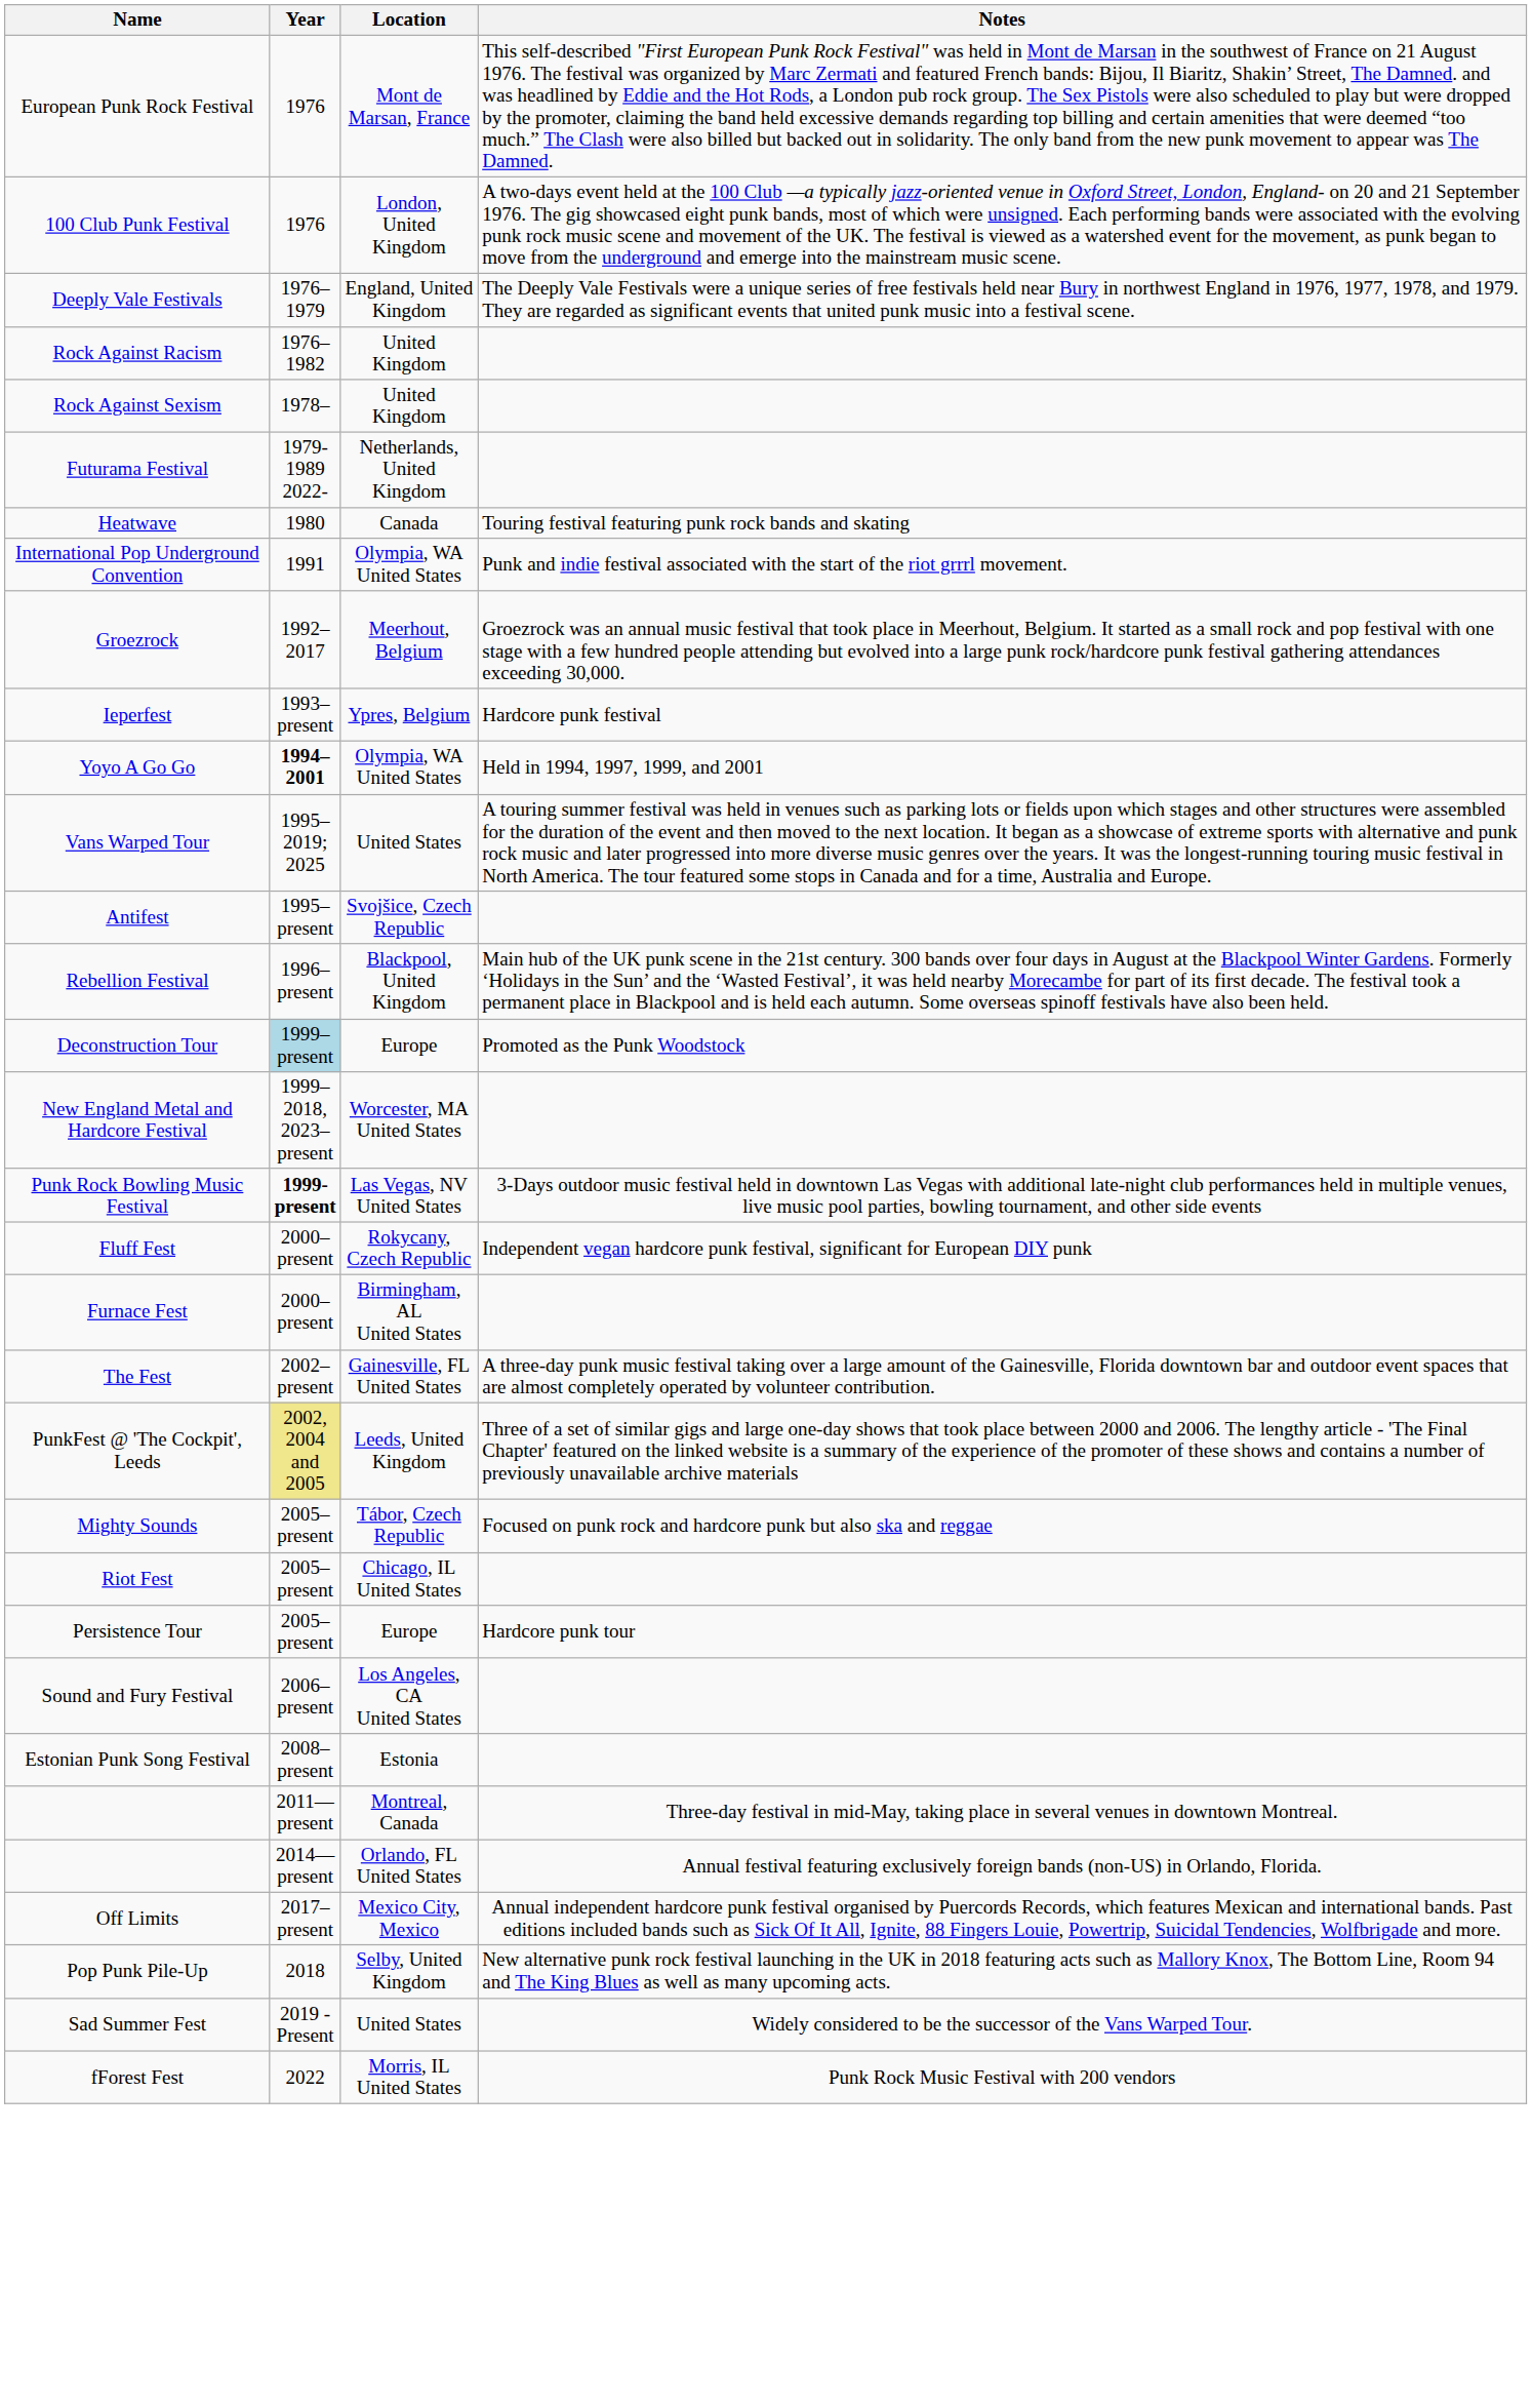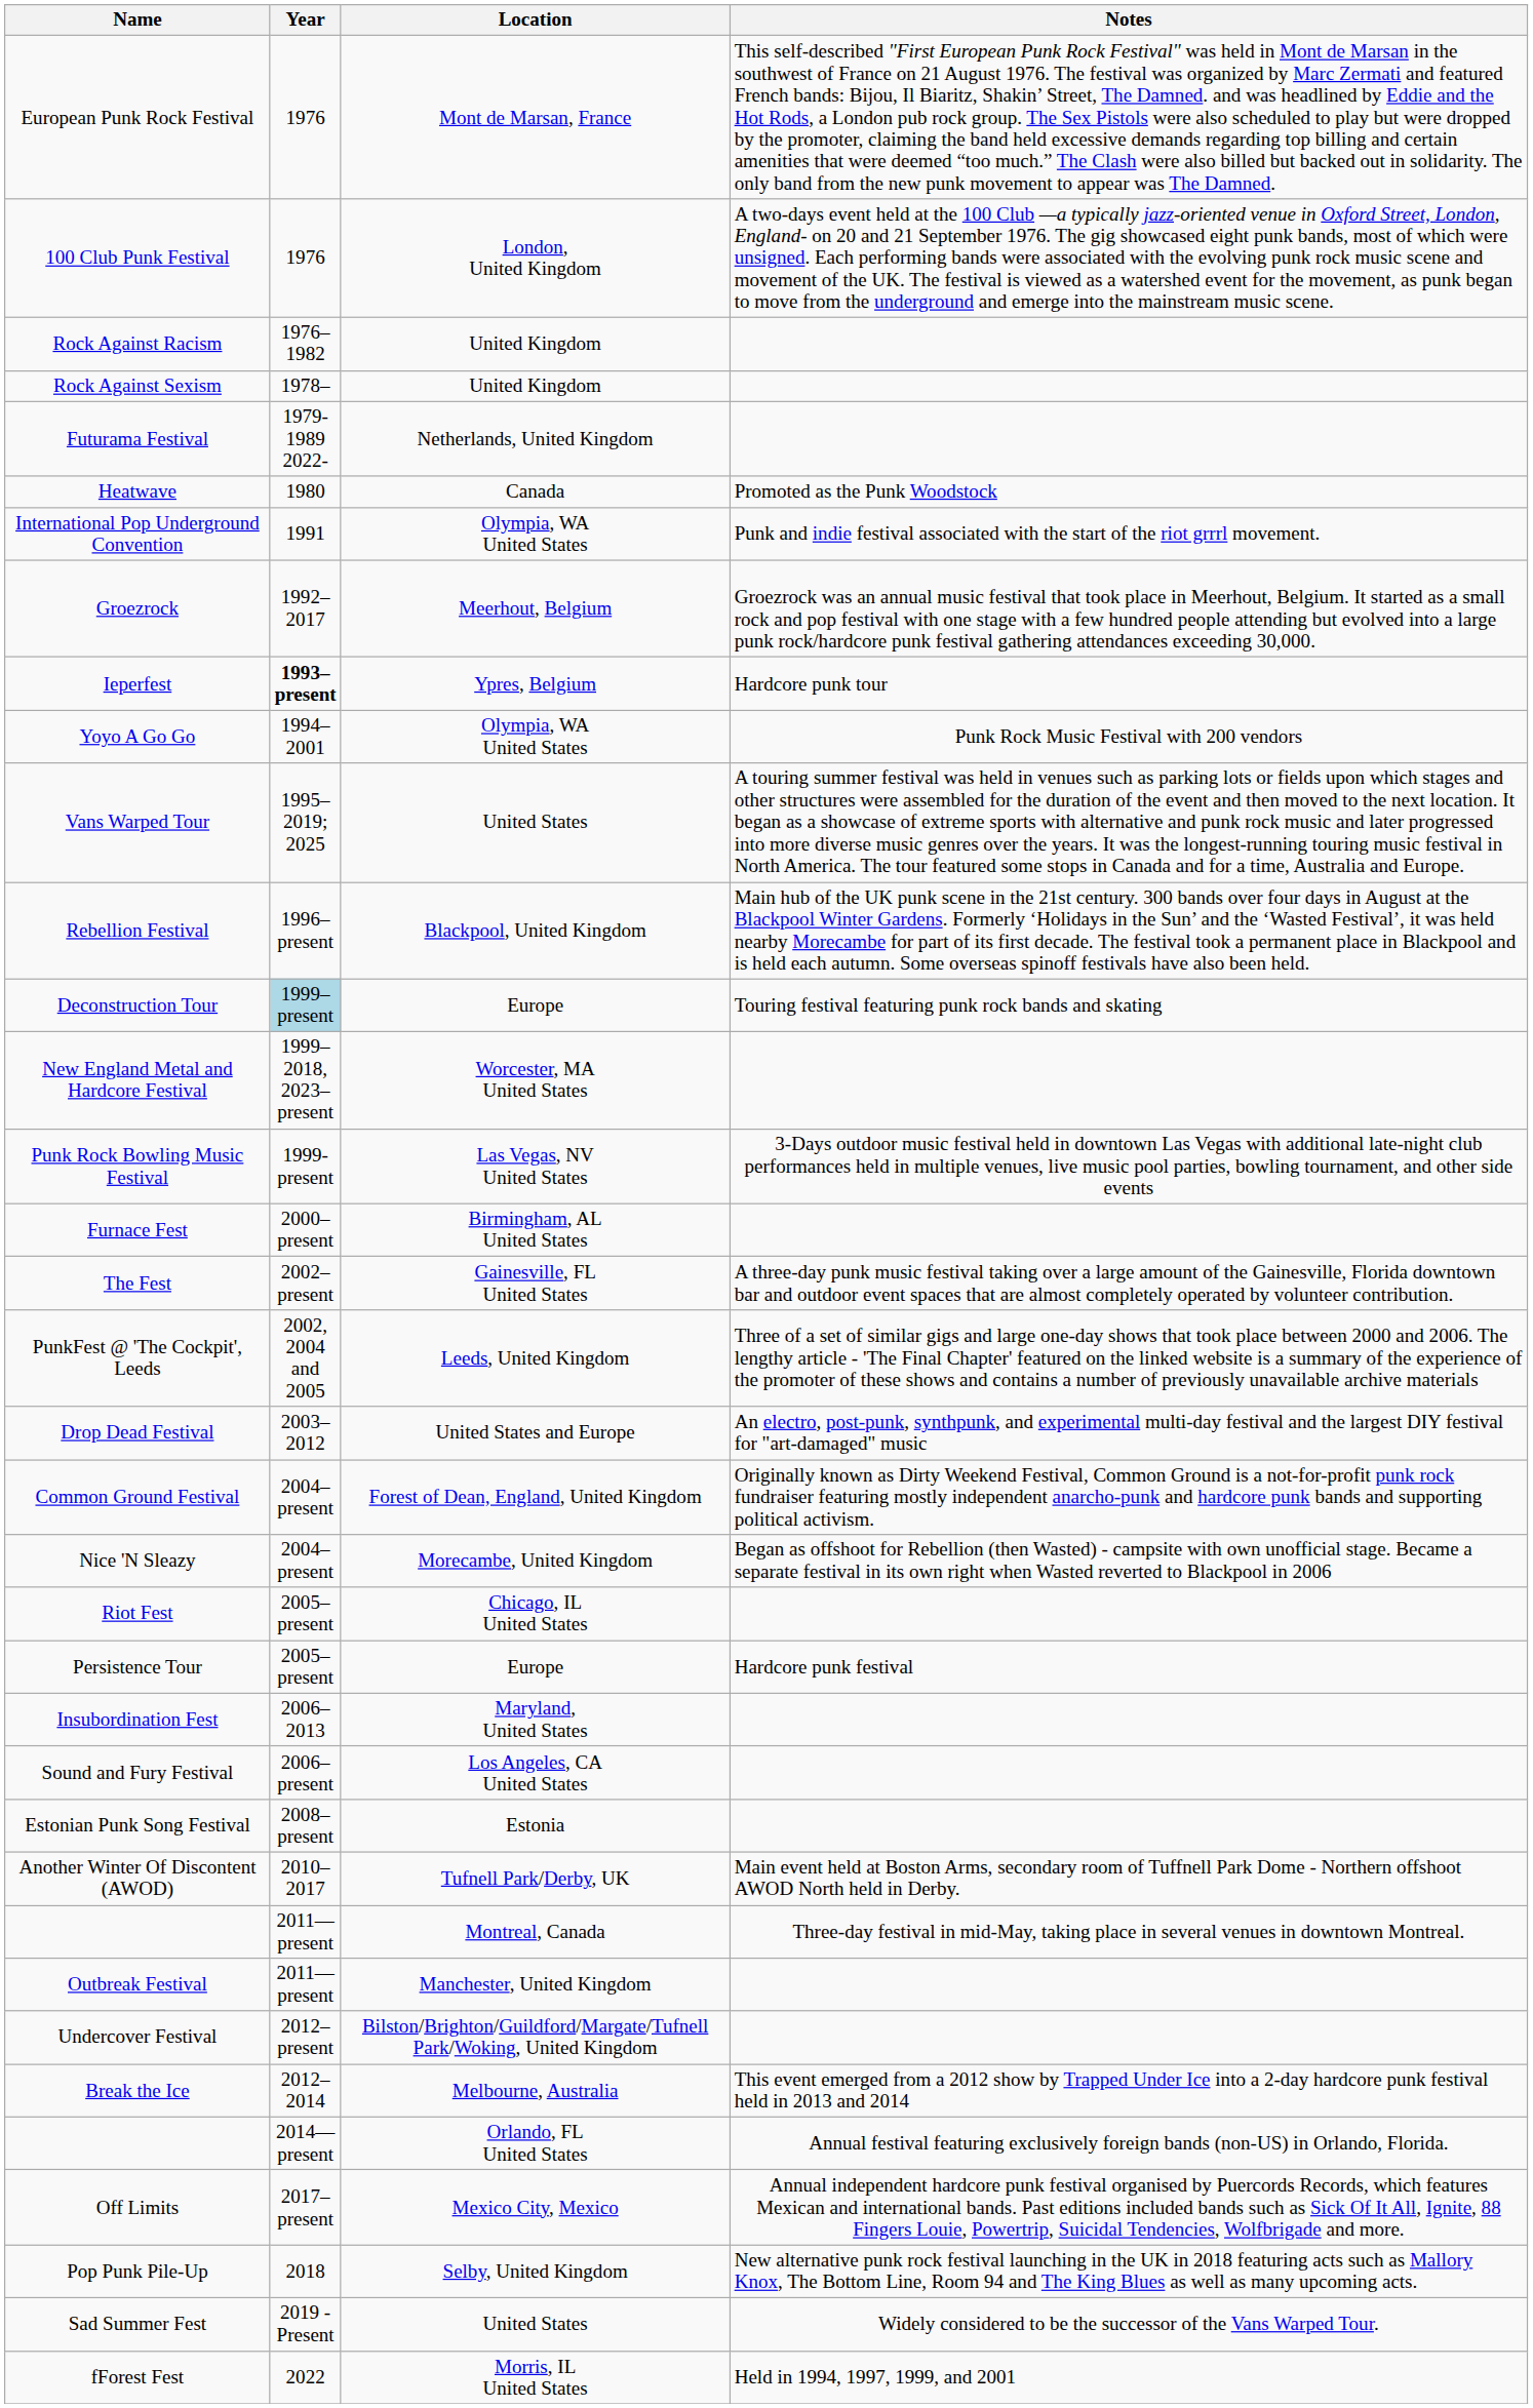- row: Deeply Vale Festivals | 1976–1979 | England, United Kingdom | The Deeply Vale Festivals were a unique series of free festivals held near Bury in northwest England in 1976, 1977, 1978, and 1979. They are regarded as significant events that united punk music into a festival scene.
Heatwave | Notes: Touring festival featuring punk rock bands and skating -> Promoted as the Punk Woodstock
Ieperfest | Year: normal -> bold
Ieperfest | Notes: Hardcore punk festival -> Hardcore punk tour
Yoyo A Go Go | Year: bold -> normal
Yoyo A Go Go | Notes: Held in 1994, 1997, 1999, and 2001 -> Punk Rock Music Festival with 200 vendors
- row: Antifest | 1995–present | Svojšice, Czech Republic
Deconstruction Tour | Notes: Promoted as the Punk Woodstock -> Touring festival featuring punk rock bands and skating
Punk Rock Bowling Music Festival | Year: bold -> normal
- row: Fluff Fest | 2000–present | Rokycany, Czech Republic | Independent vegan hardcore punk festival, significant for European DIY punk
PunkFest @ 'The Cockpit', Leeds | Year: khaki background -> no background
+ row: Drop Dead Festival | 2003–2012 | United States and Europe | An electro, post-punk, synthpunk, and experimental multi-day festival and the largest DIY festival for "art-damaged" music
+ row: Common Ground Festival | 2004–present | Forest of Dean, England, United Kingdom | Originally known as Dirty Weekend Festival, Common Ground is a not-for-profit punk rock fundraiser featuring mostly independent anarcho-punk and hardcore punk bands and supporting political activism.
+ row: Nice 'N Sleazy | 2004–present | Morecambe, United Kingdom | Began as offshoot for Rebellion (then Wasted) - campsite with own unofficial stage. Became a separate festival in its own right when Wasted reverted to Blackpool in 2006
- row: Mighty Sounds | 2005–present | Tábor, Czech Republic | Focused on punk rock and hardcore punk but also ska and reggae
Persistence Tour | Notes: Hardcore punk tour -> Hardcore punk festival
+ row: Insubordination Fest | 2006–2013 | Maryland, United States
+ row: Another Winter Of Discontent (AWOD) | 2010–2017 | Tufnell Park/Derby, UK | Main event held at Boston Arms, secondary room of Tuffnell Park Dome - Northern offshoot AWOD North held in Derby.
+ row: Outbreak Festival | 2011—present | Manchester, United Kingdom
+ row: Undercover Festival | 2012–present | Bilston/Brighton/Guildford/Margate/Tufnell Park/Woking, United Kingdom
+ row: Break the Ice | 2012–2014 | Melbourne, Australia | This event emerged from a 2012 show by Trapped Under Ice into a 2-day hardcore punk festival held in 2013 and 2014
fForest Fest | Notes: Punk Rock Music Festival with 200 vendors -> Held in 1994, 1997, 1999, and 2001
